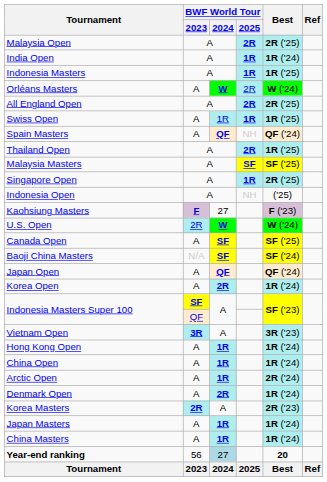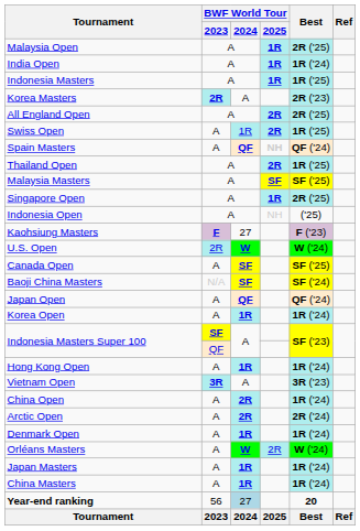Malaysia Open | BWF World Tour / 2025: 2R -> 1R
rows swapped: Orléans Masters <-> Korea Masters
Swiss Open | BWF World Tour / 2025: 1R -> 2R
Spain Masters | BWF World Tour / 2025: normal -> bold
Korea Open | BWF World Tour / 2024: 2R -> 1R
rows swapped: Vietnam Open <-> Hong Kong Open
China Open | BWF World Tour / 2024: 1R -> 2R
Arctic Open | BWF World Tour / 2024: 1R -> 2R
Denmark Open | BWF World Tour / 2024: 2R -> 1R
